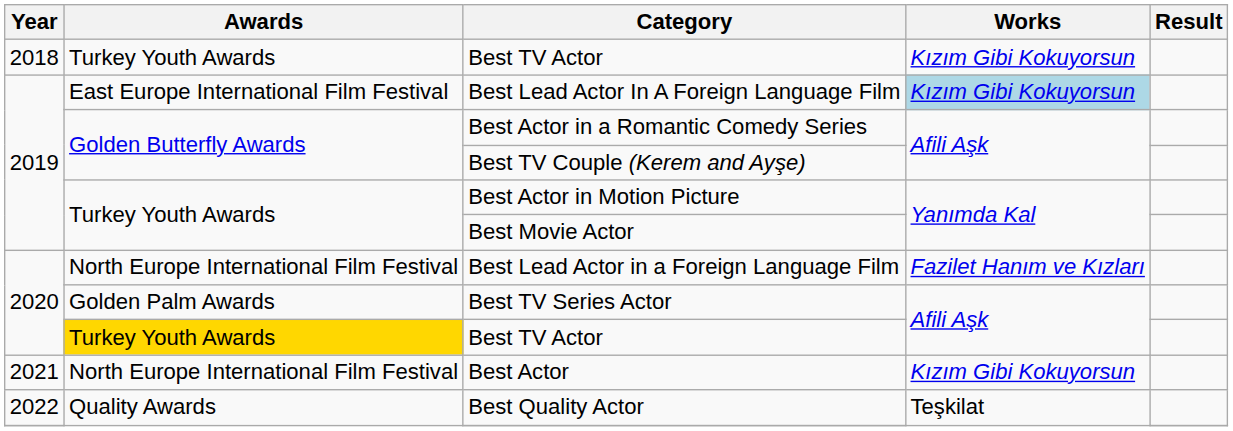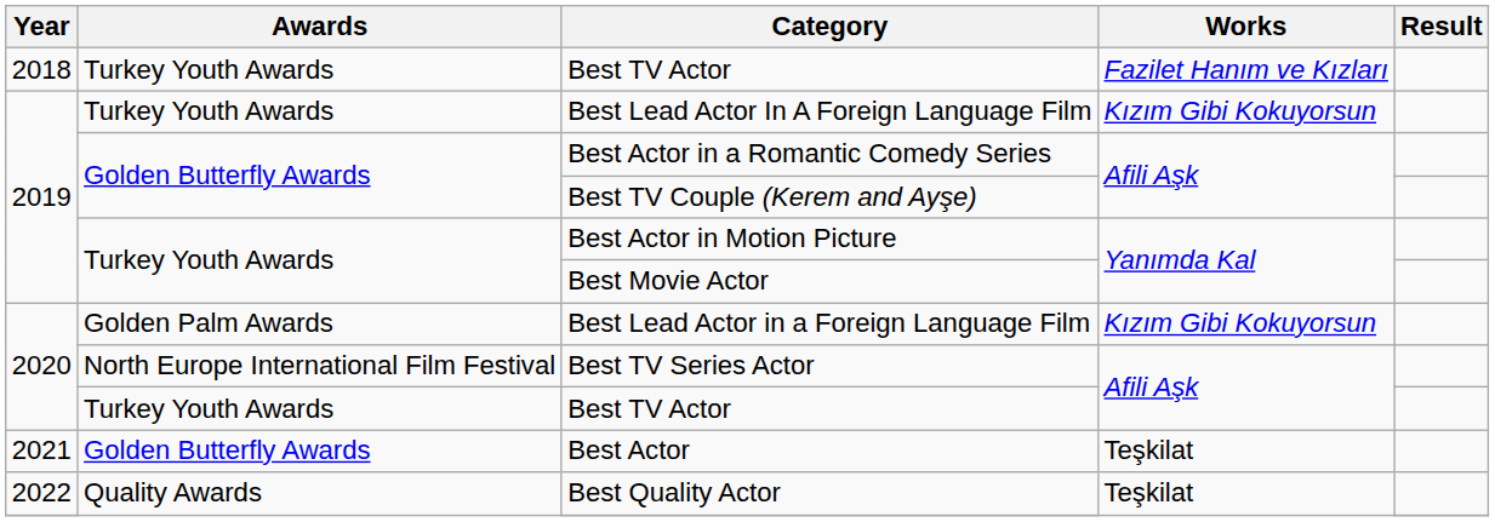2018 / Best TV Actor | Works: Kızım Gibi Kokuyorsun -> Fazilet Hanım ve Kızları
Best Lead Actor In A Foreign Language Film | Awards: East Europe International Film Festival -> Turkey Youth Awards
Best Lead Actor In A Foreign Language Film | Works: lightblue background -> no background
Best Lead Actor in a Foreign Language Film | Awards: North Europe International Film Festival -> Golden Palm Awards
Best Lead Actor in a Foreign Language Film | Works: Fazilet Hanım ve Kızları -> Kızım Gibi Kokuyorsun
Best TV Series Actor | Awards: Golden Palm Awards -> North Europe International Film Festival
2020 / Best TV Actor | Awards: gold background -> no background
Best Actor | Awards: North Europe International Film Festival -> Golden Butterfly Awards
Best Actor | Works: Kızım Gibi Kokuyorsun -> Teşkilat
